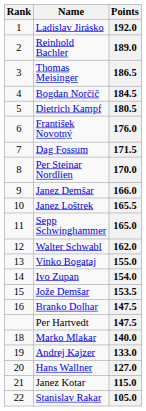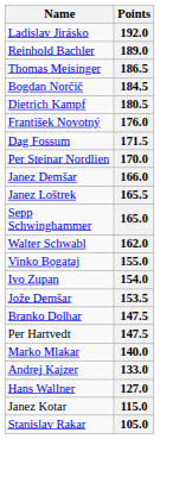- column: Rank | 1 | 2 | 3 | 4 | 5 | 6 | 7 | 8 | 9 | 10 | 11 | 12 | 13 | 14 | 15 | 16 | 18 | 19 | 20 | 21 | 22
